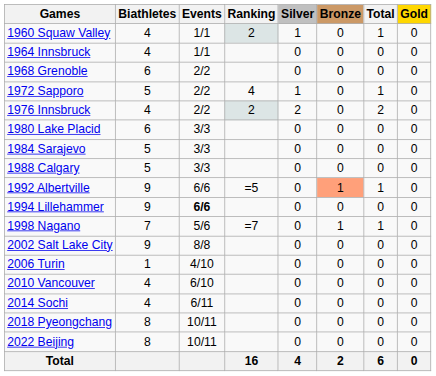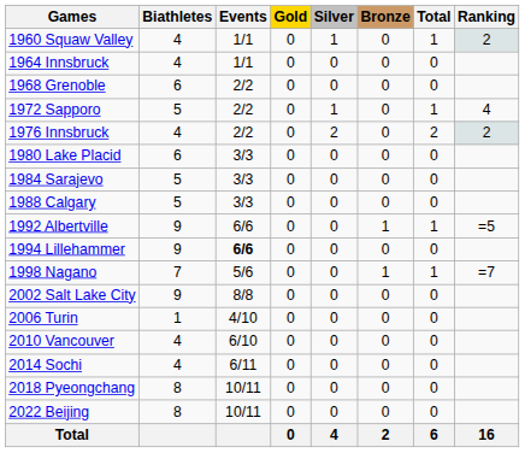columns swapped: Gold <-> Ranking
1992 Albertville | Bronze: lightsalmon background -> no background
